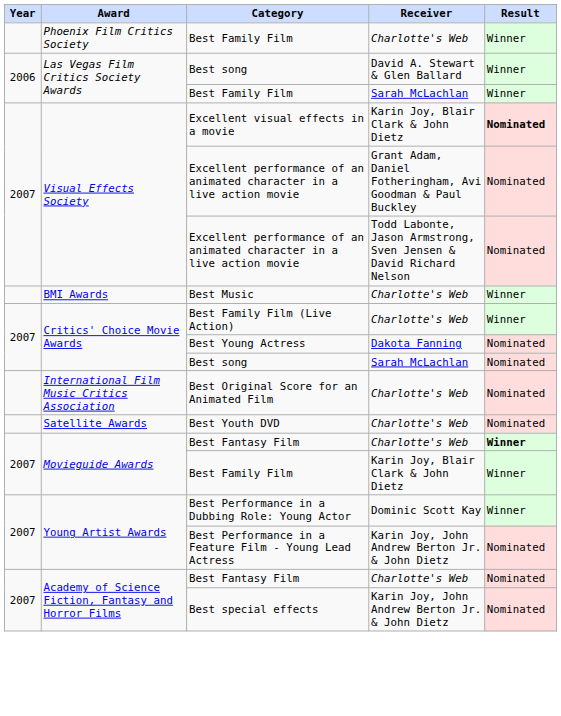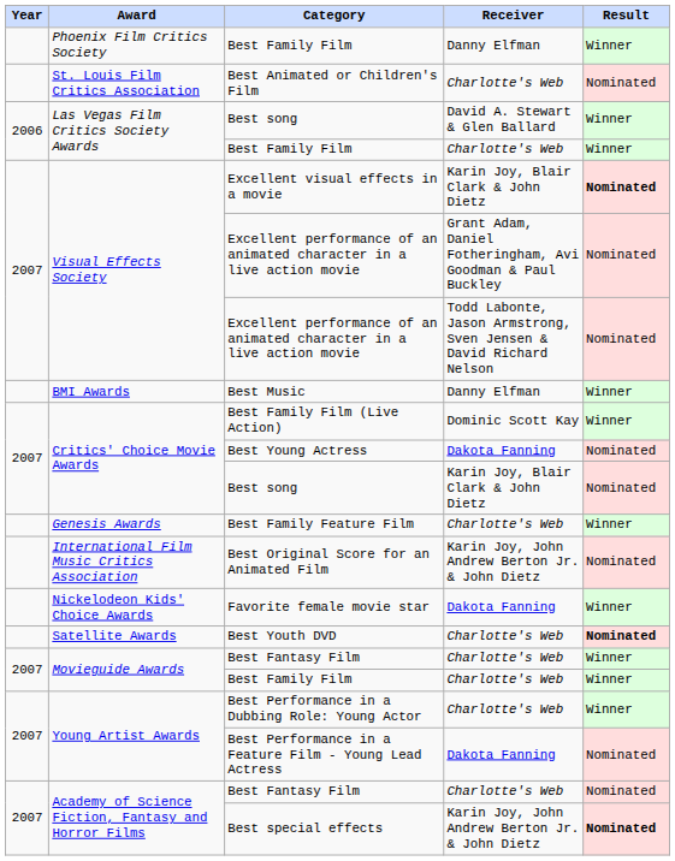Phoenix Film Critics Society / Best Family Film | Receiver: Charlotte's Web -> Danny Elfman
+ row: St. Louis Film Critics Association | Best Animated or Children's Film | Charlotte's Web | Nominated
Las Vegas Film Critics Society Awards / Best Family Film | Receiver: Sarah McLachlan -> Charlotte's Web
Best Music | Receiver: Charlotte's Web -> Danny Elfman
Best Family Film (Live Action) | Receiver: Charlotte's Web -> Dominic Scott Kay
Critics' Choice Movie Awards / Best song | Receiver: Sarah McLachlan -> Karin Joy, Blair Clark & John Dietz
+ row: Genesis Awards | Best Family Feature Film | Charlotte's Web | Winner
Best Original Score for an Animated Film | Receiver: Charlotte's Web -> Karin Joy, John Andrew Berton Jr. & John Dietz
+ row: Nickelodeon Kids' Choice Awards | Favorite female movie star | Dakota Fanning | Winner
Best Youth DVD | Result: normal -> bold
Movieguide Awards / Best Fantasy Film | Result: bold -> normal
Movieguide Awards / Best Family Film | Receiver: Karin Joy, Blair Clark & John Dietz -> Charlotte's Web
Best Performance in a Dubbing Role: Young Actor | Receiver: Dominic Scott Kay -> Charlotte's Web
Best Performance in a Feature Film - Young Lead Actress | Receiver: Karin Joy, John Andrew Berton Jr. & John Dietz -> Dakota Fanning
Best special effects | Result: normal -> bold
